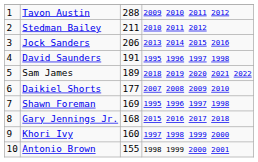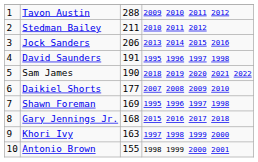Sam James | column 3: 189 -> 190
Khori Ivy | column 3: 160 -> 163
